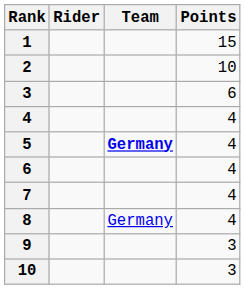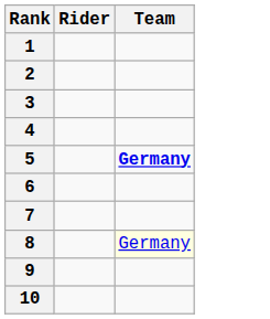- column: Points | 15 | 10 | 6 | 4 | 4 | 4 | 4 | 4 | 3 | 3
8 | Team: no background -> lightyellow background
